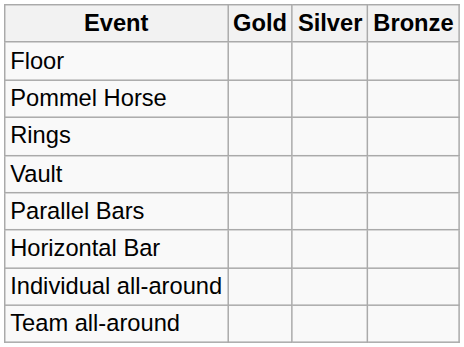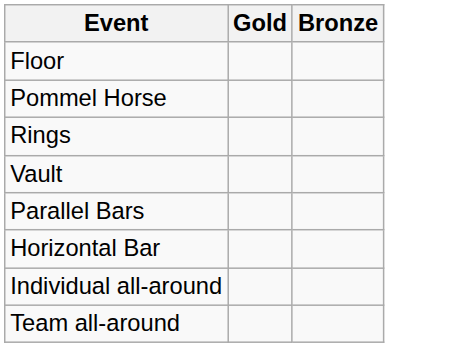- column: Silver
